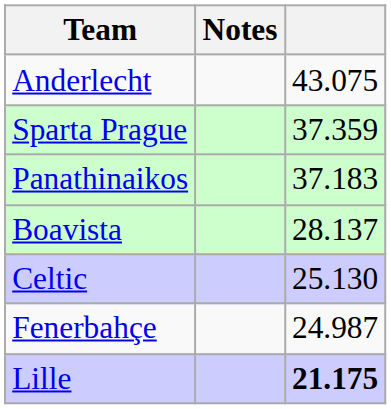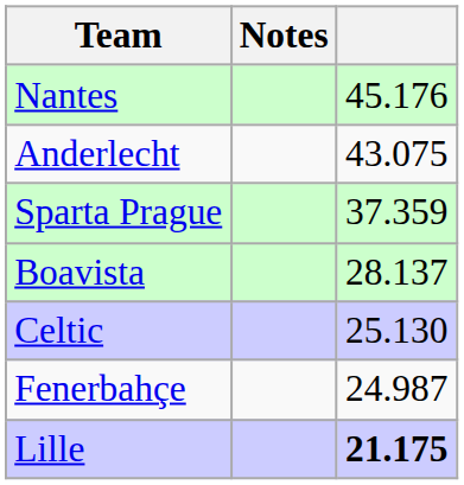+ row: Nantes | 45.176
- row: Panathinaikos | 37.183
